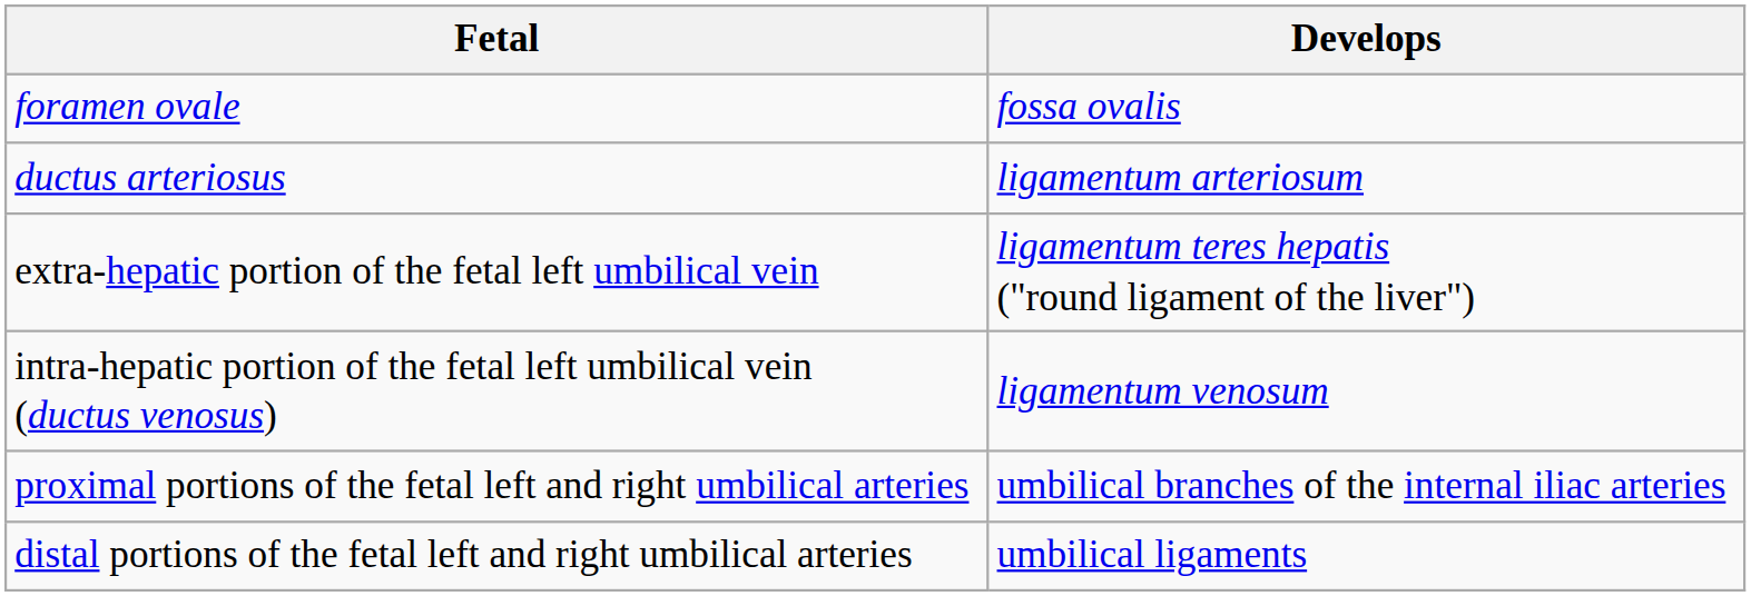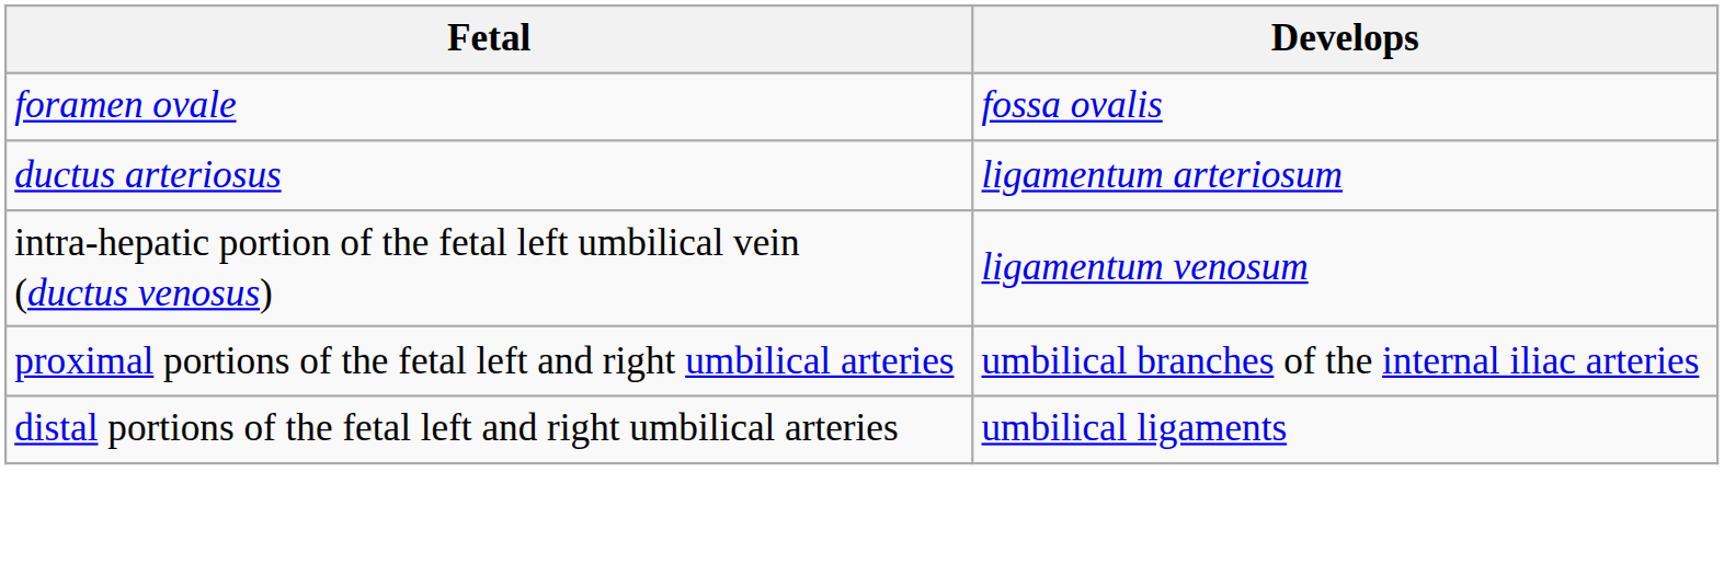- row: extra-hepatic portion of the fetal left umbilical vein | ligamentum teres hepatis ("round ligament of the liver")
